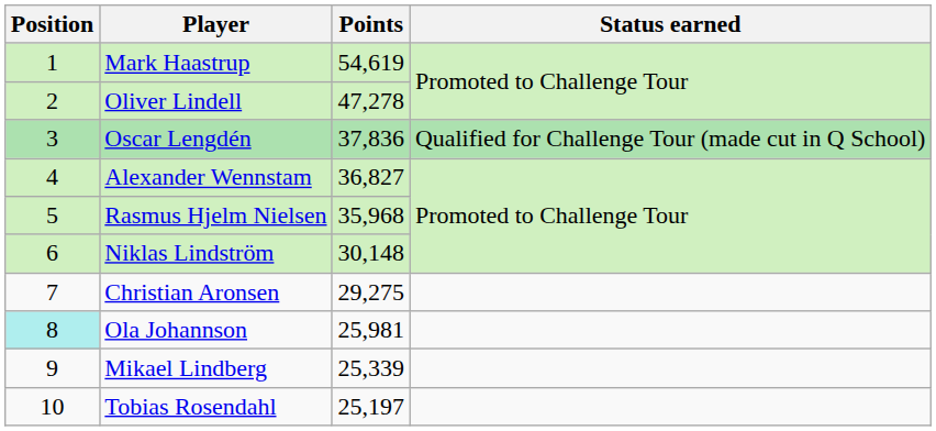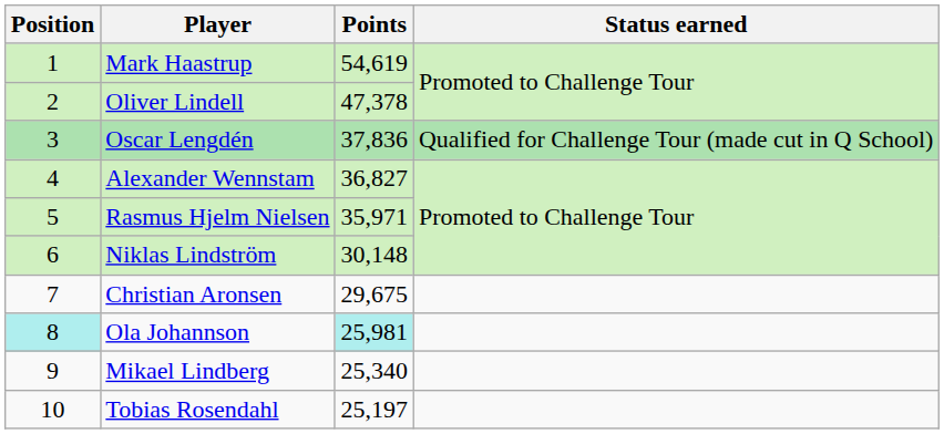Oliver Lindell | Points: 47,278 -> 47,378
Rasmus Hjelm Nielsen | Points: 35,968 -> 35,971
Christian Aronsen | Points: 29,275 -> 29,675
Ola Johannson | Points: no background -> paleturquoise background
Mikael Lindberg | Points: 25,339 -> 25,340
